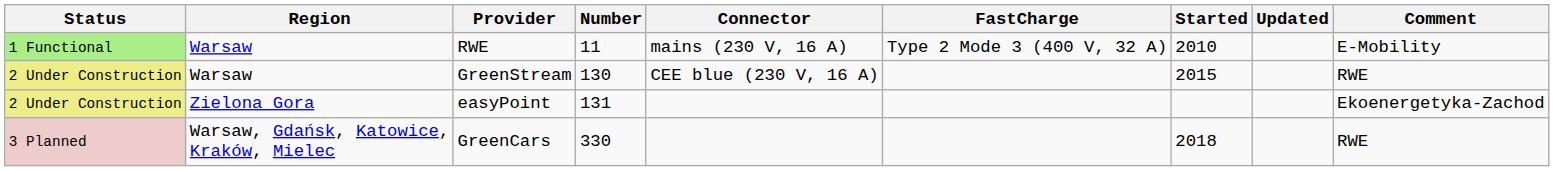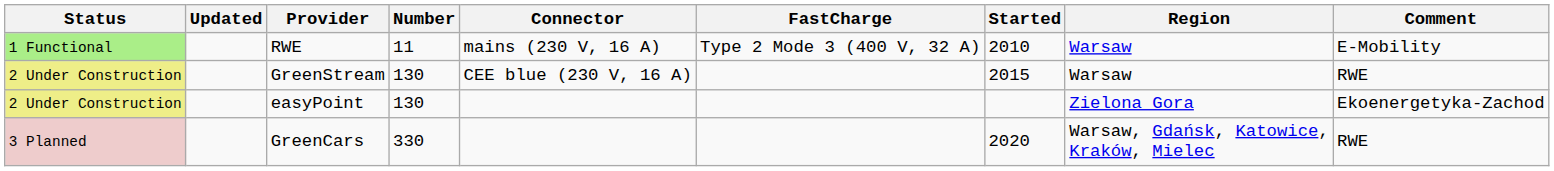columns swapped: Region <-> Updated
easyPoint | Number: 131 -> 130
GreenCars | Started: 2018 -> 2020
